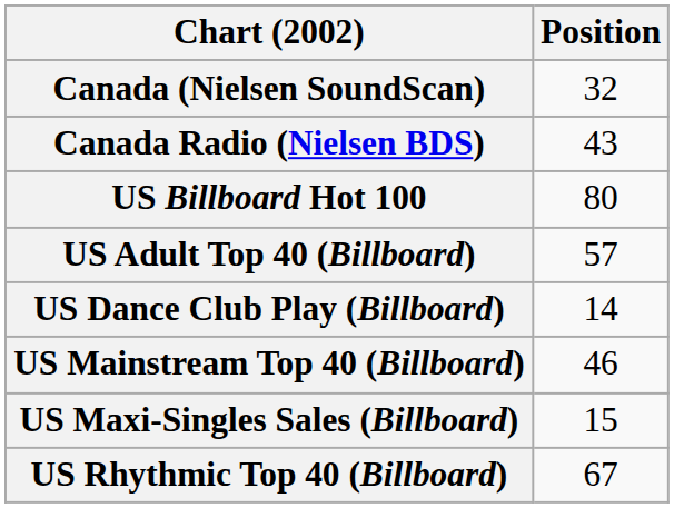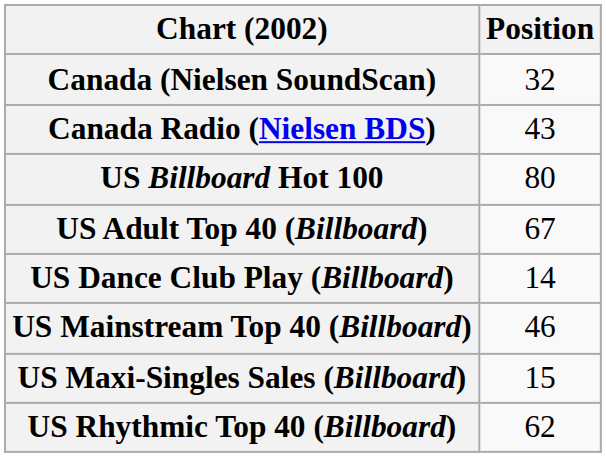US Adult Top 40 (Billboard) | Position: 57 -> 67
US Rhythmic Top 40 (Billboard) | Position: 67 -> 62
